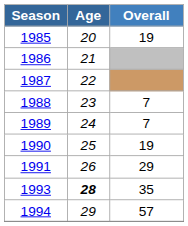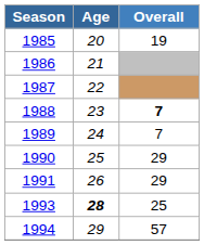1988 | Overall: normal -> bold
1990 | Overall: 19 -> 29
1993 | Overall: 35 -> 25
